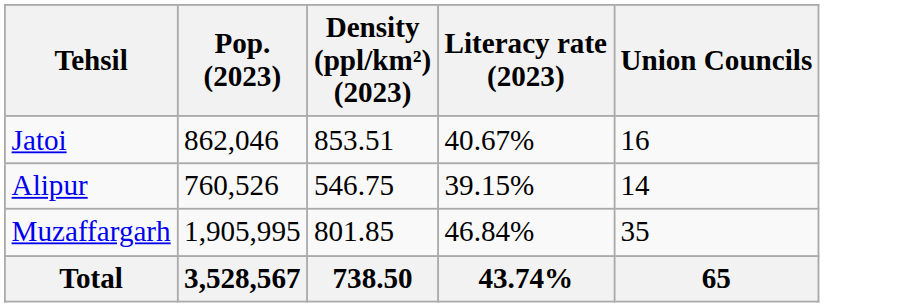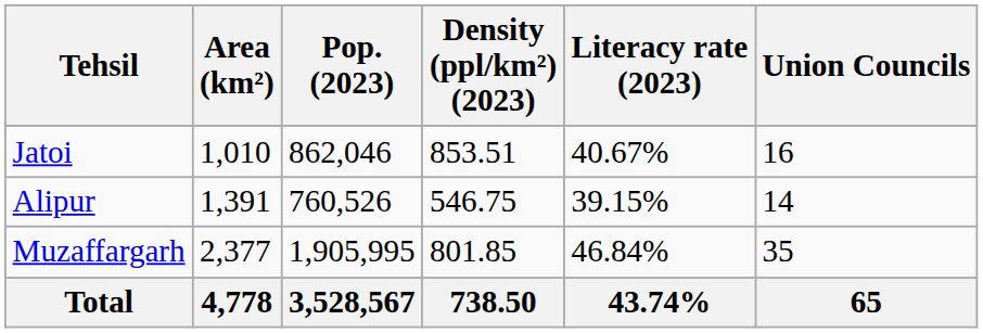+ column: Area (km²) | 1,010 | 1,391 | 2,377 | 4,778
